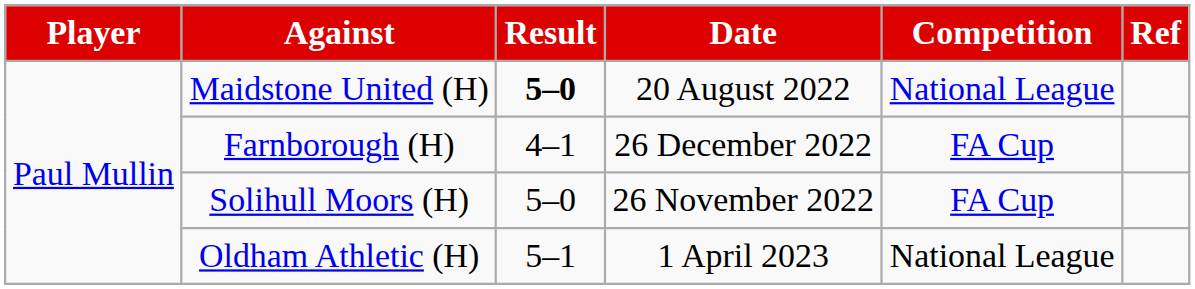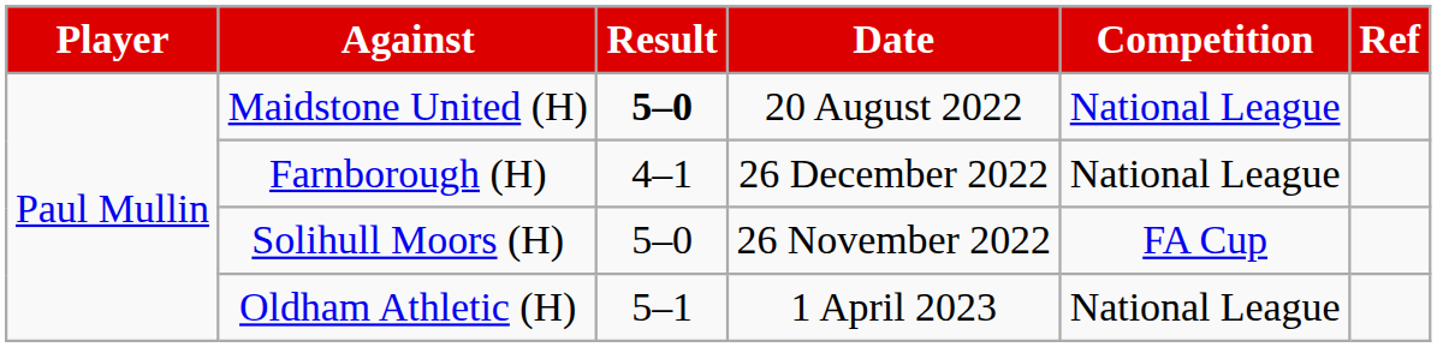Farnborough (H) | Competition: FA Cup -> National League
